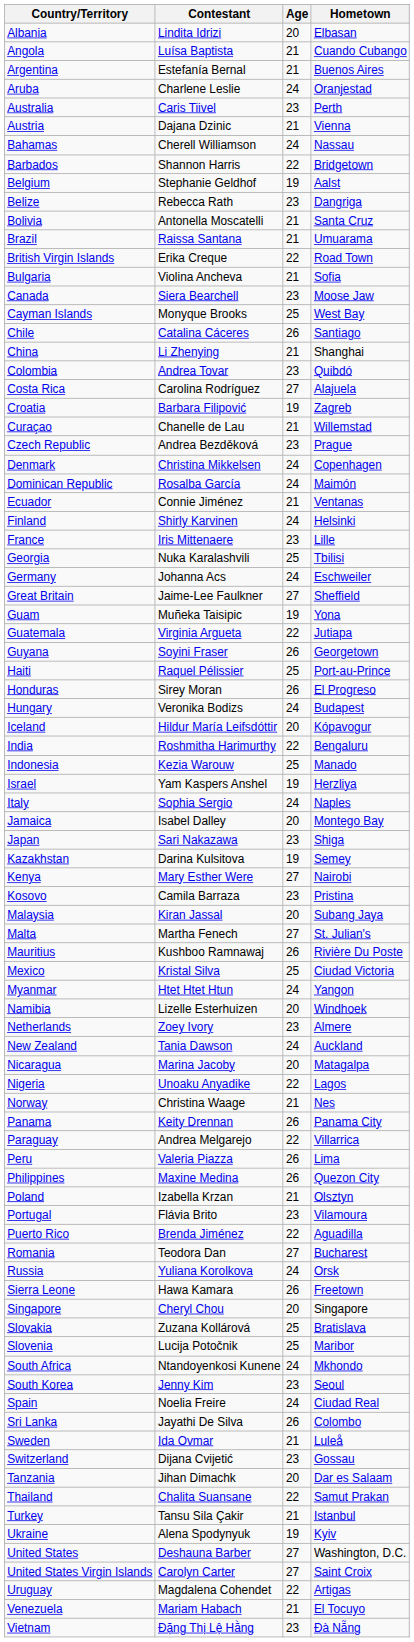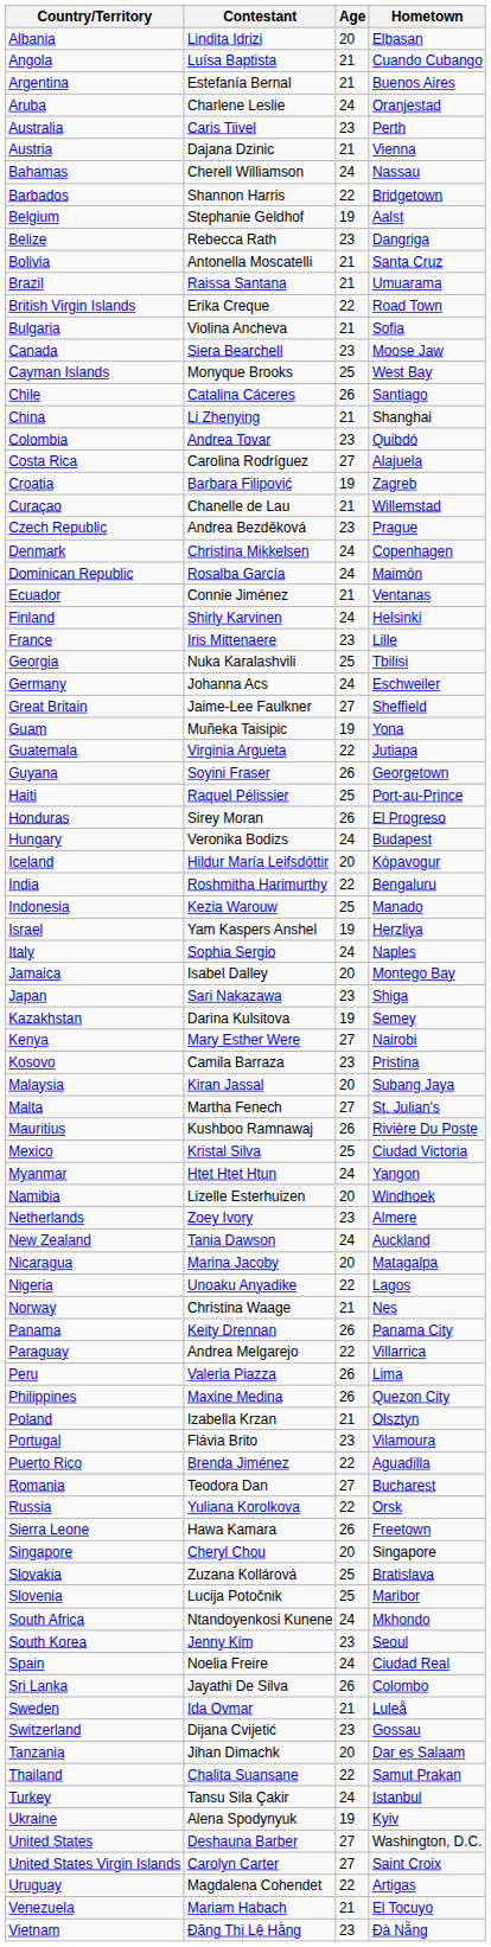Russia | Age: 24 -> 22
Turkey | Age: 21 -> 24
